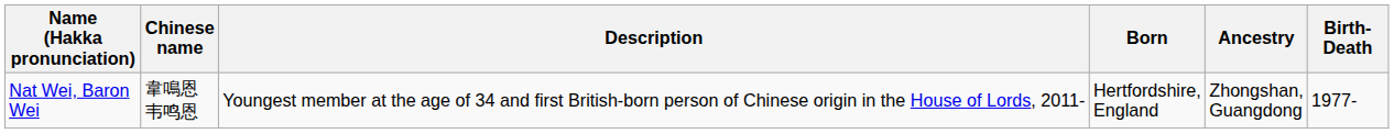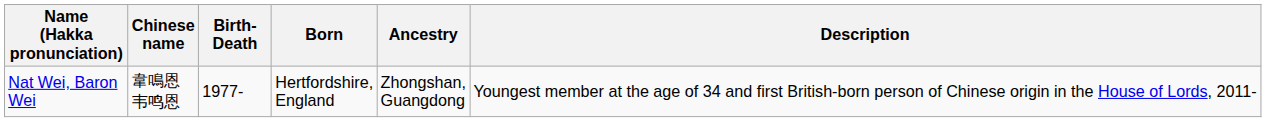columns swapped: Birth-Death <-> Description
